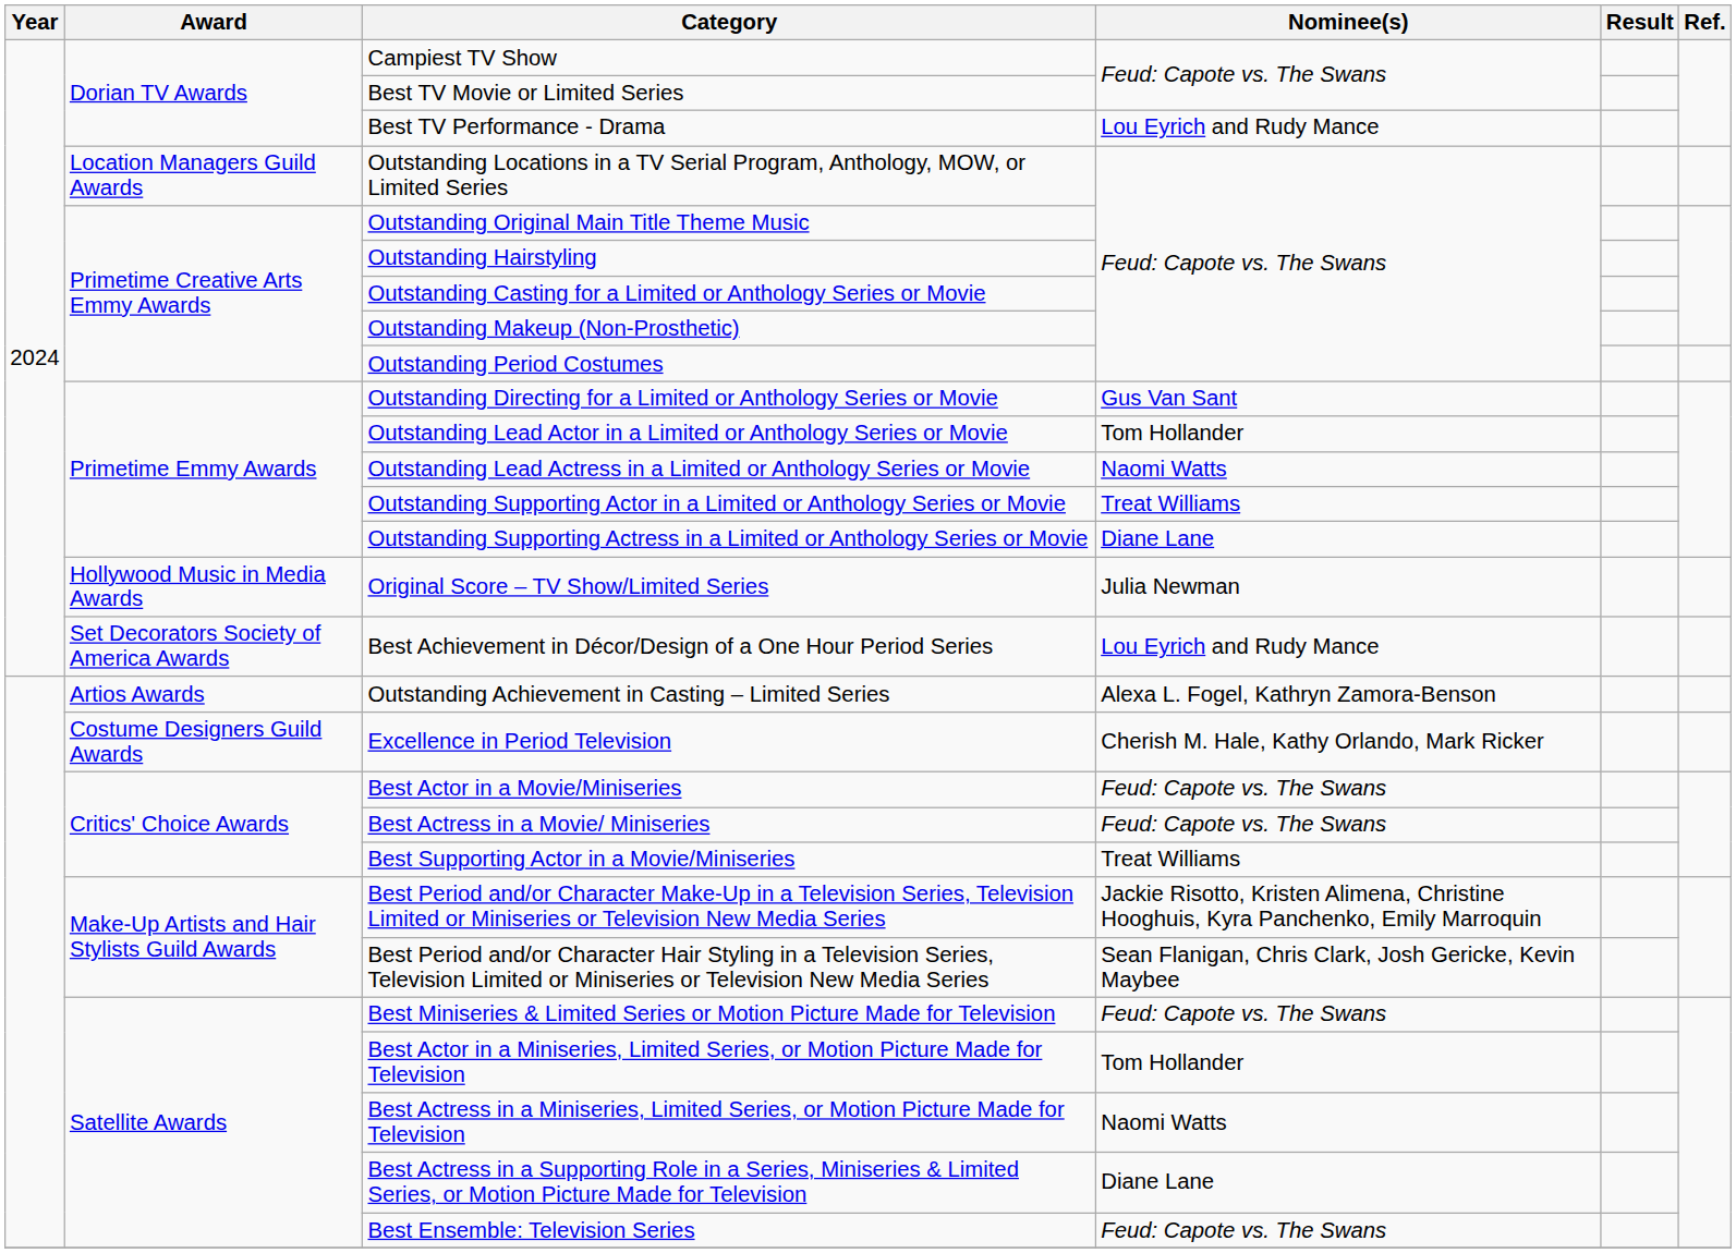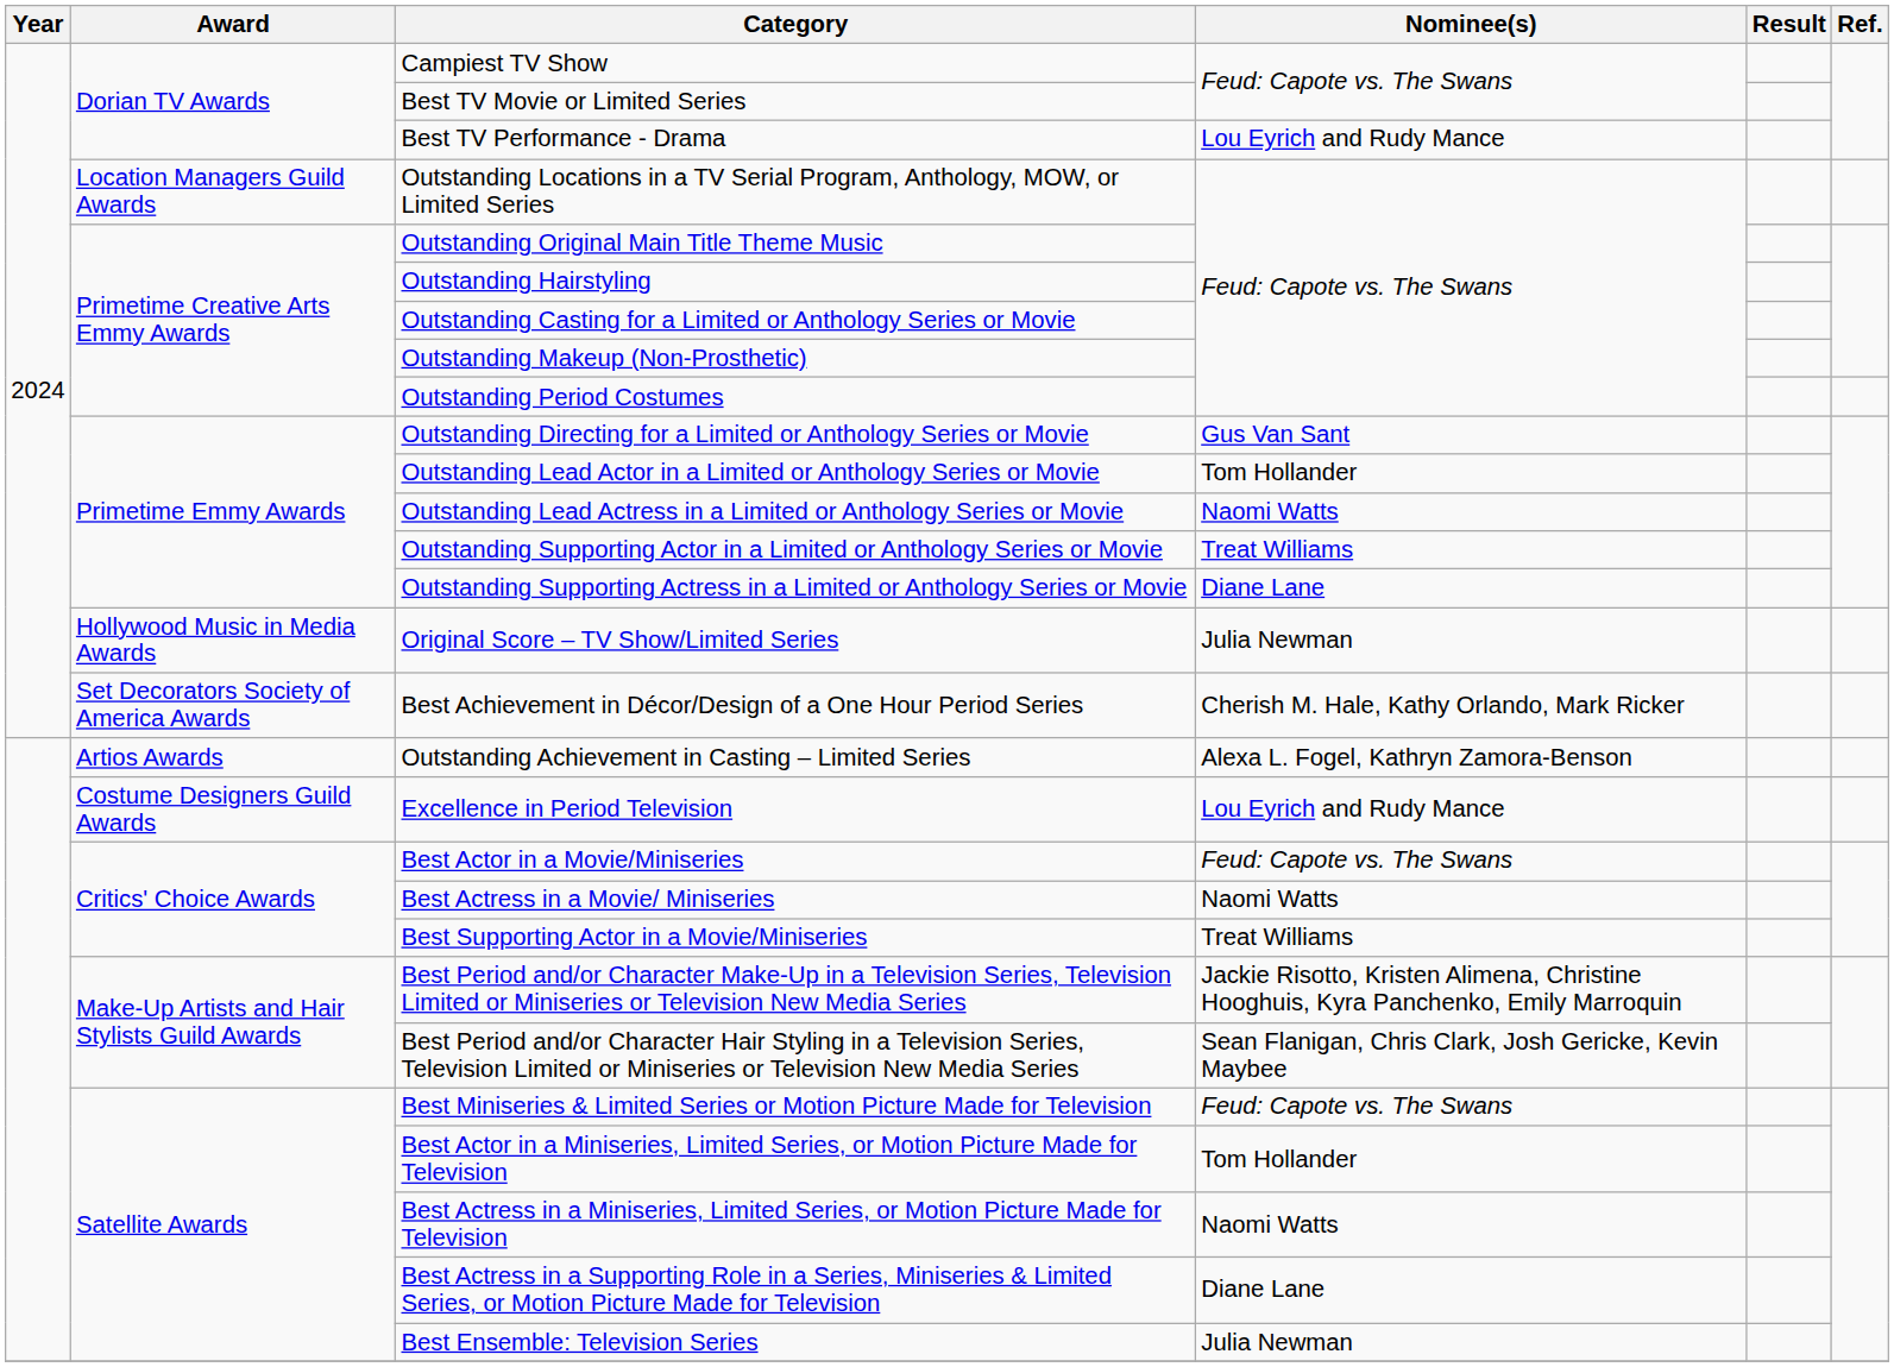Best Achievement in Décor/Design of a One Hour Period Series | Nominee(s): Lou Eyrich and Rudy Mance -> Cherish M. Hale, Kathy Orlando, Mark Ricker
Excellence in Period Television | Nominee(s): Cherish M. Hale, Kathy Orlando, Mark Ricker -> Lou Eyrich and Rudy Mance
Best Actress in a Movie/ Miniseries | Nominee(s): Feud: Capote vs. The Swans -> Naomi Watts
Best Ensemble: Television Series | Nominee(s): Feud: Capote vs. The Swans -> Julia Newman
